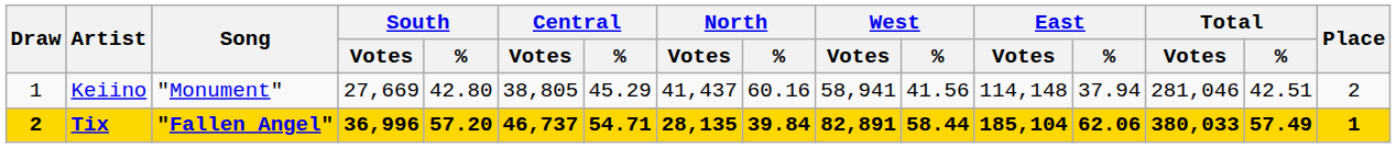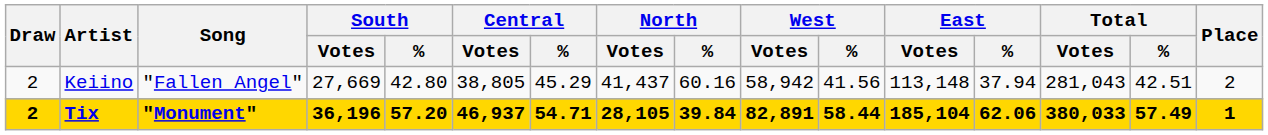Keiino | Draw: 1 -> 2
Keiino | Song: "Monument" -> "Fallen Angel"
Keiino | West / Votes: 58,941 -> 58,942
Keiino | East / Votes: 114,148 -> 113,148
Keiino | Total / Votes: 281,046 -> 281,043
Tix | Song: "Fallen Angel" -> "Monument"
Tix | South / Votes: 36,996 -> 36,196
Tix | Central / Votes: 46,737 -> 46,937
Tix | North / Votes: 28,135 -> 28,105
